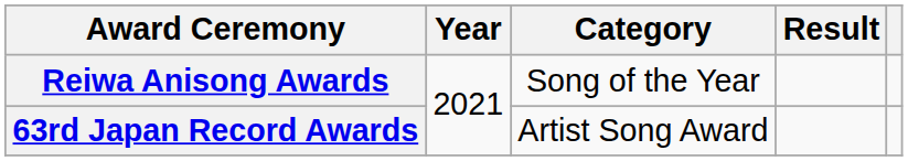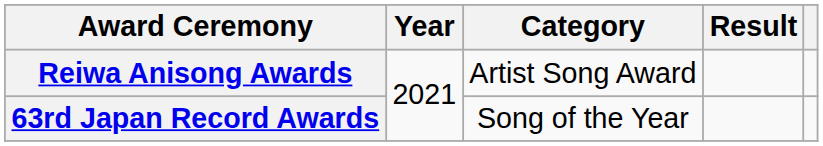Reiwa Anisong Awards | Category: Song of the Year -> Artist Song Award
63rd Japan Record Awards | Category: Artist Song Award -> Song of the Year
